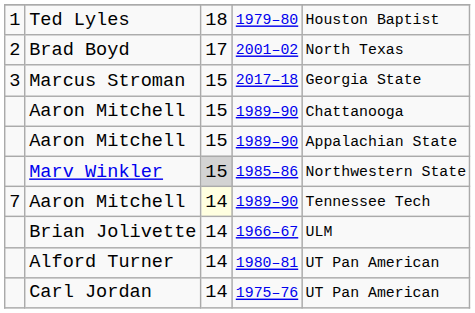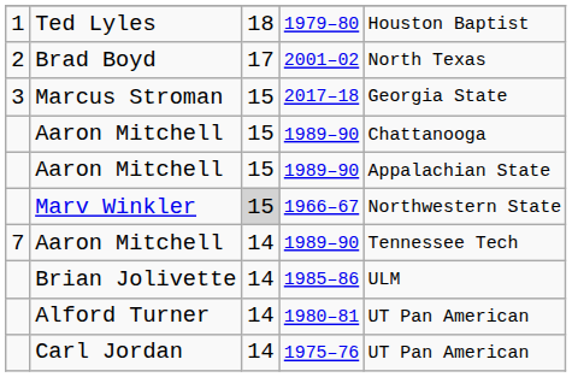Marv Winkler | column 4: 1985–86 -> 1966–67
7 / Aaron Mitchell | column 3: lightyellow background -> no background
Brian Jolivette | column 4: 1966–67 -> 1985–86
